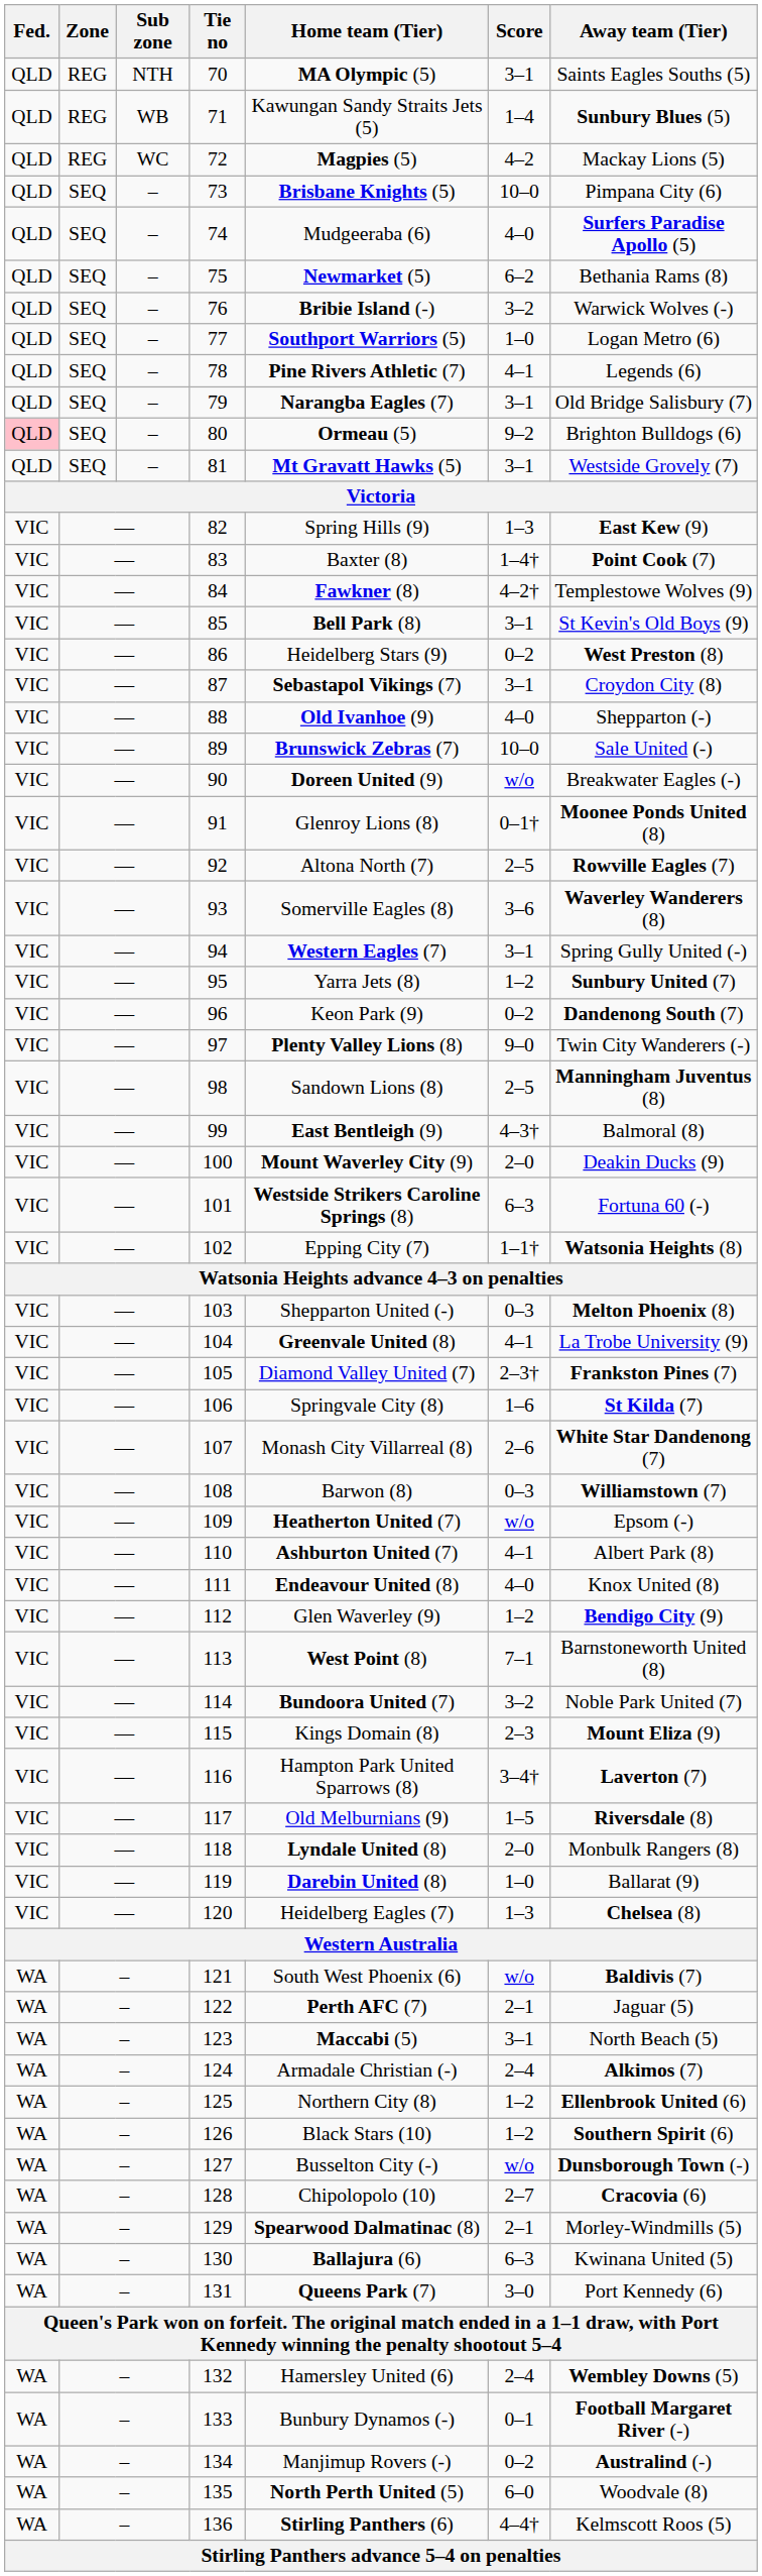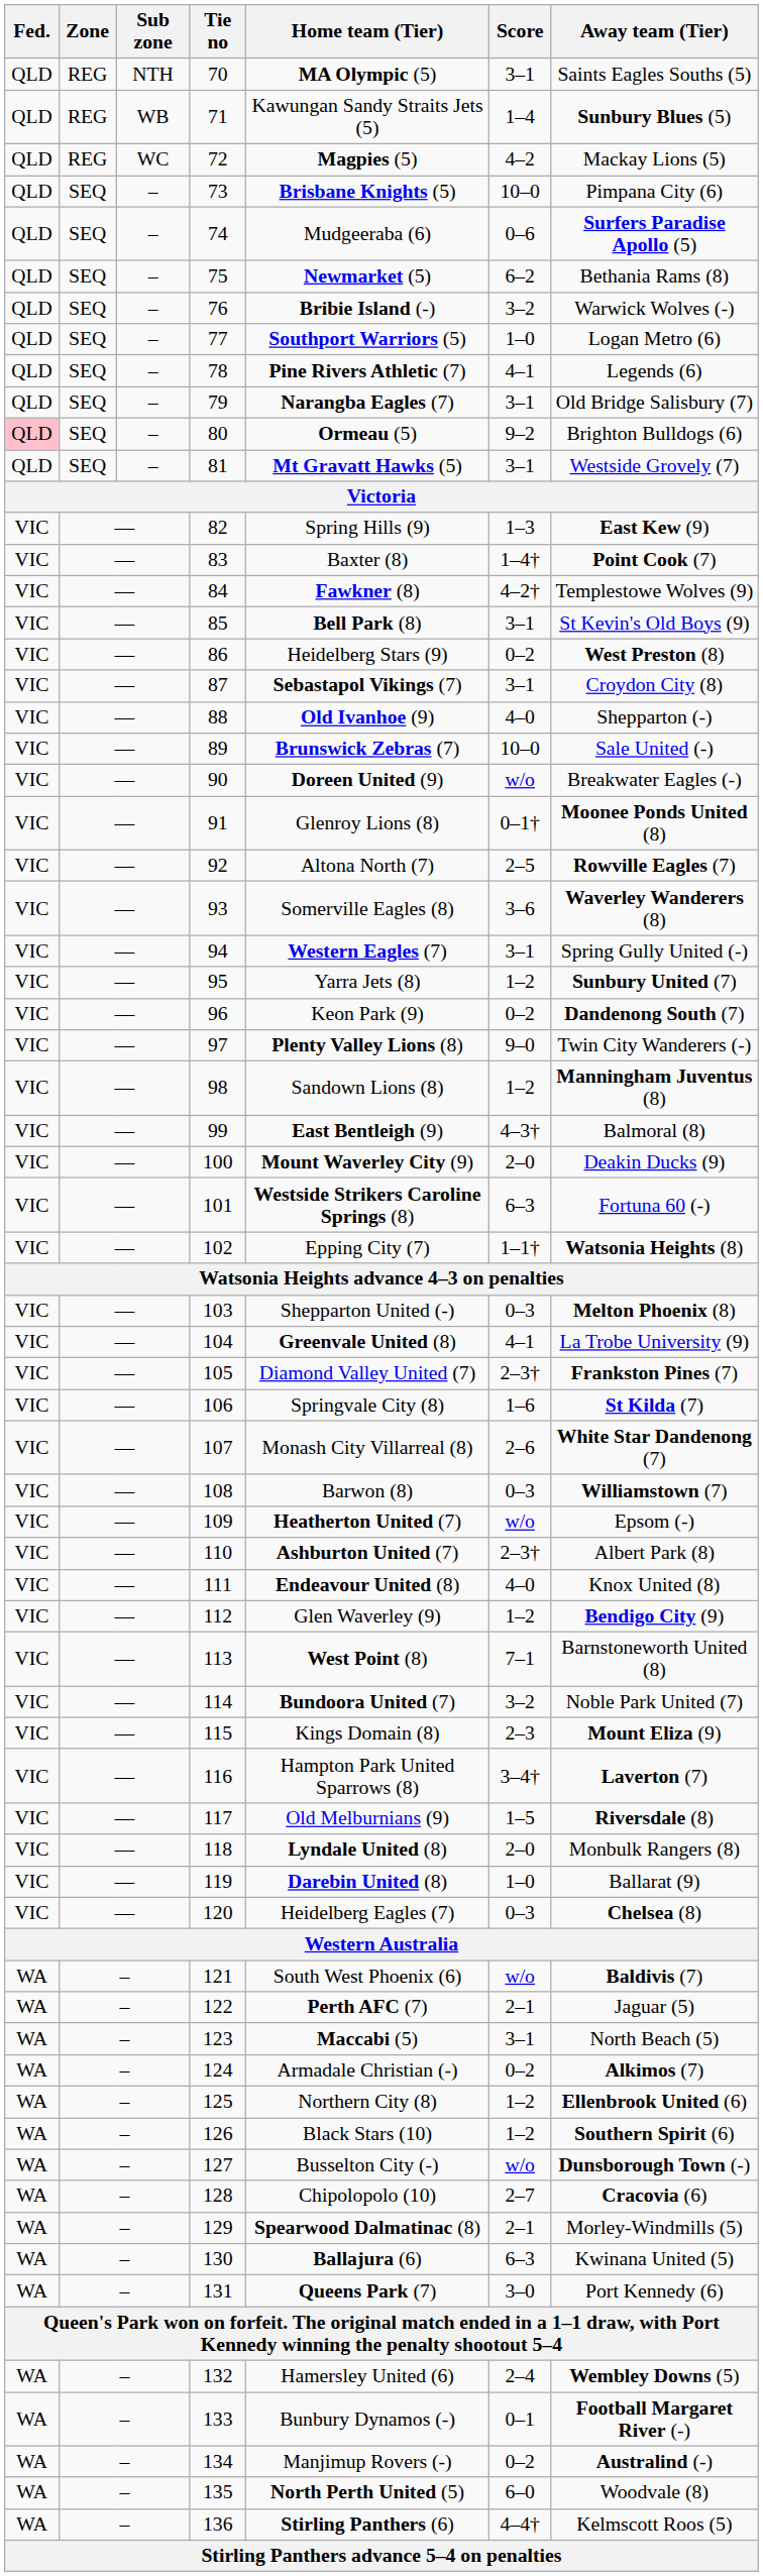74 | Score: 4–0 -> 0–6
98 | Score: 2–5 -> 1–2
110 | Score: 4–1 -> 2–3†
120 | Score: 1–3 -> 0–3
124 | Score: 2–4 -> 0–2
